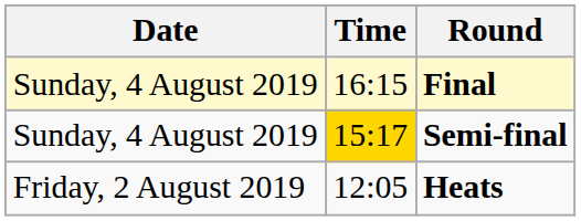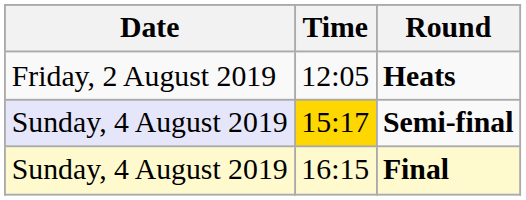rows swapped: Heats <-> Final
Semi-final | Date: no background -> lavender background
